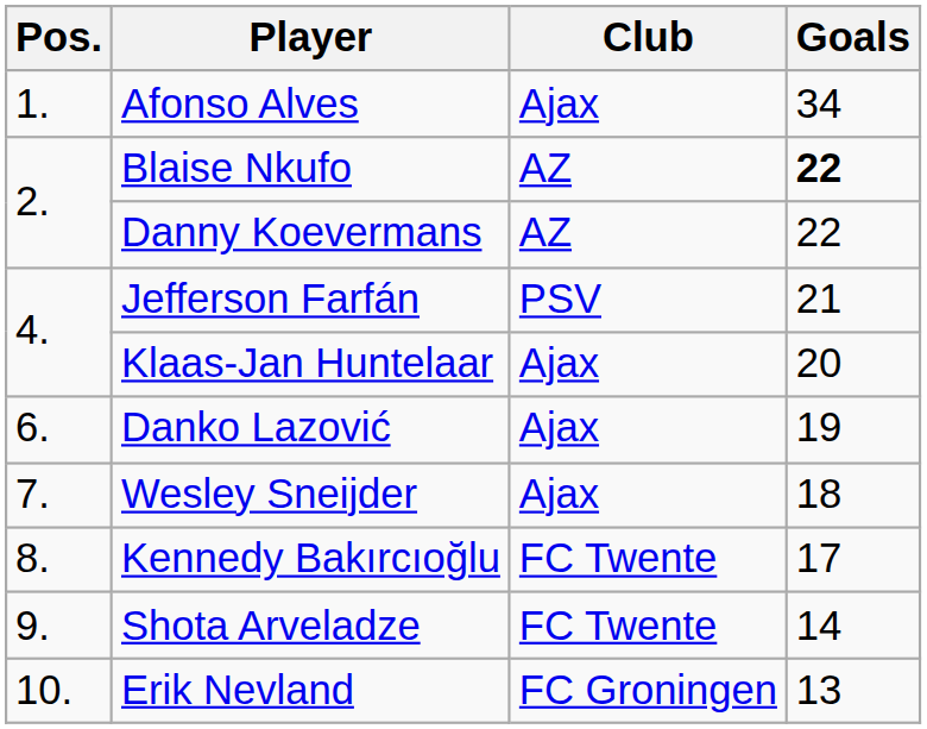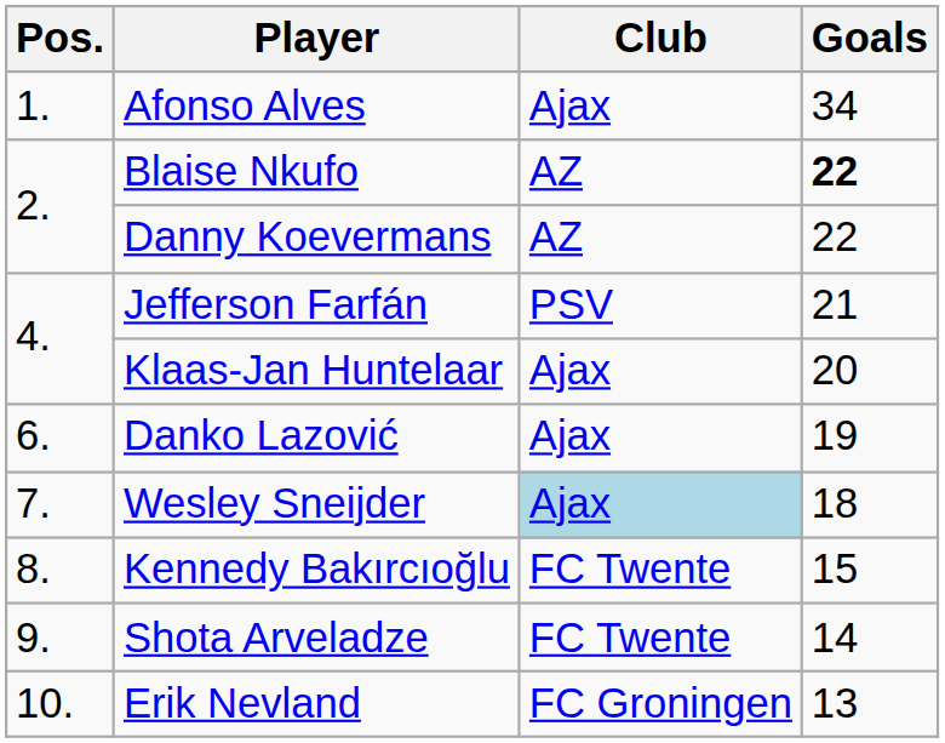Wesley Sneijder | Club: no background -> lightblue background
Kennedy Bakırcıoğlu | Goals: 17 -> 15
